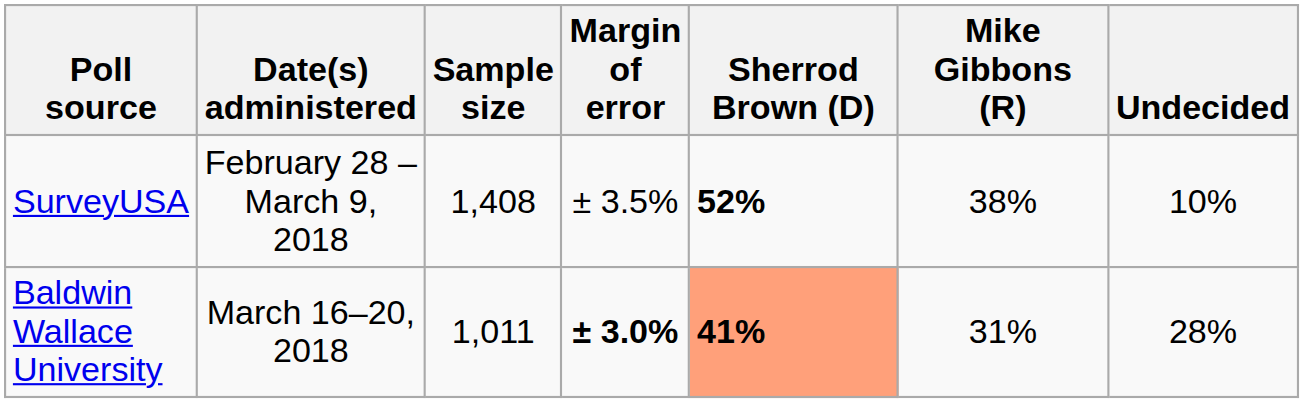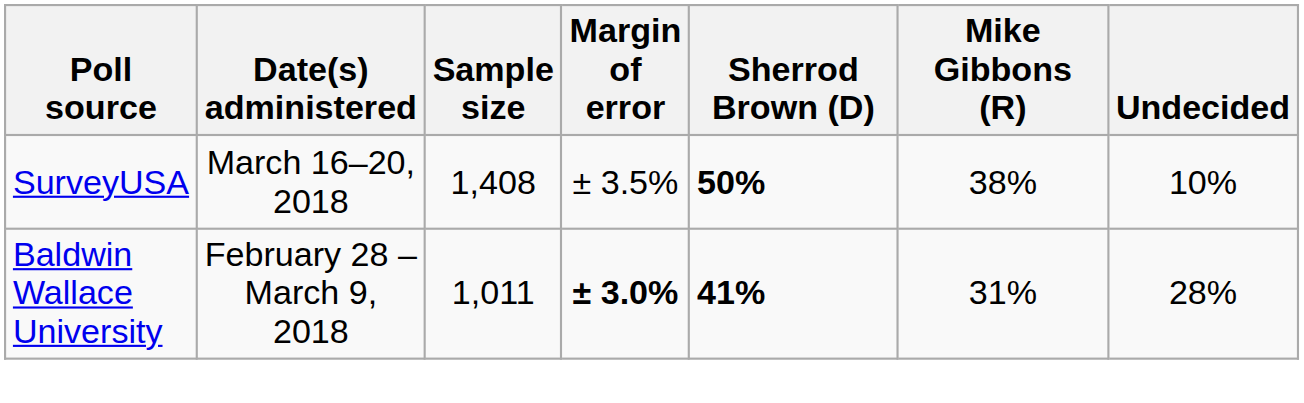SurveyUSA | Date(s) administered: February 28 – March 9, 2018 -> March 16–20, 2018
SurveyUSA | Sherrod Brown (D): 52% -> 50%
Baldwin Wallace University | Date(s) administered: March 16–20, 2018 -> February 28 – March 9, 2018
Baldwin Wallace University | Sherrod Brown (D): lightsalmon background -> no background
